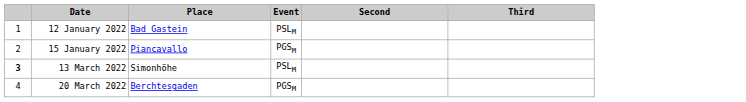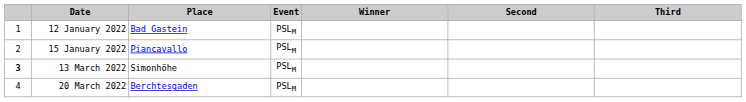+ column: Winner
15 January 2022 | Event: PGSM -> PSLM
20 March 2022 | Event: PGSM -> PSLM
